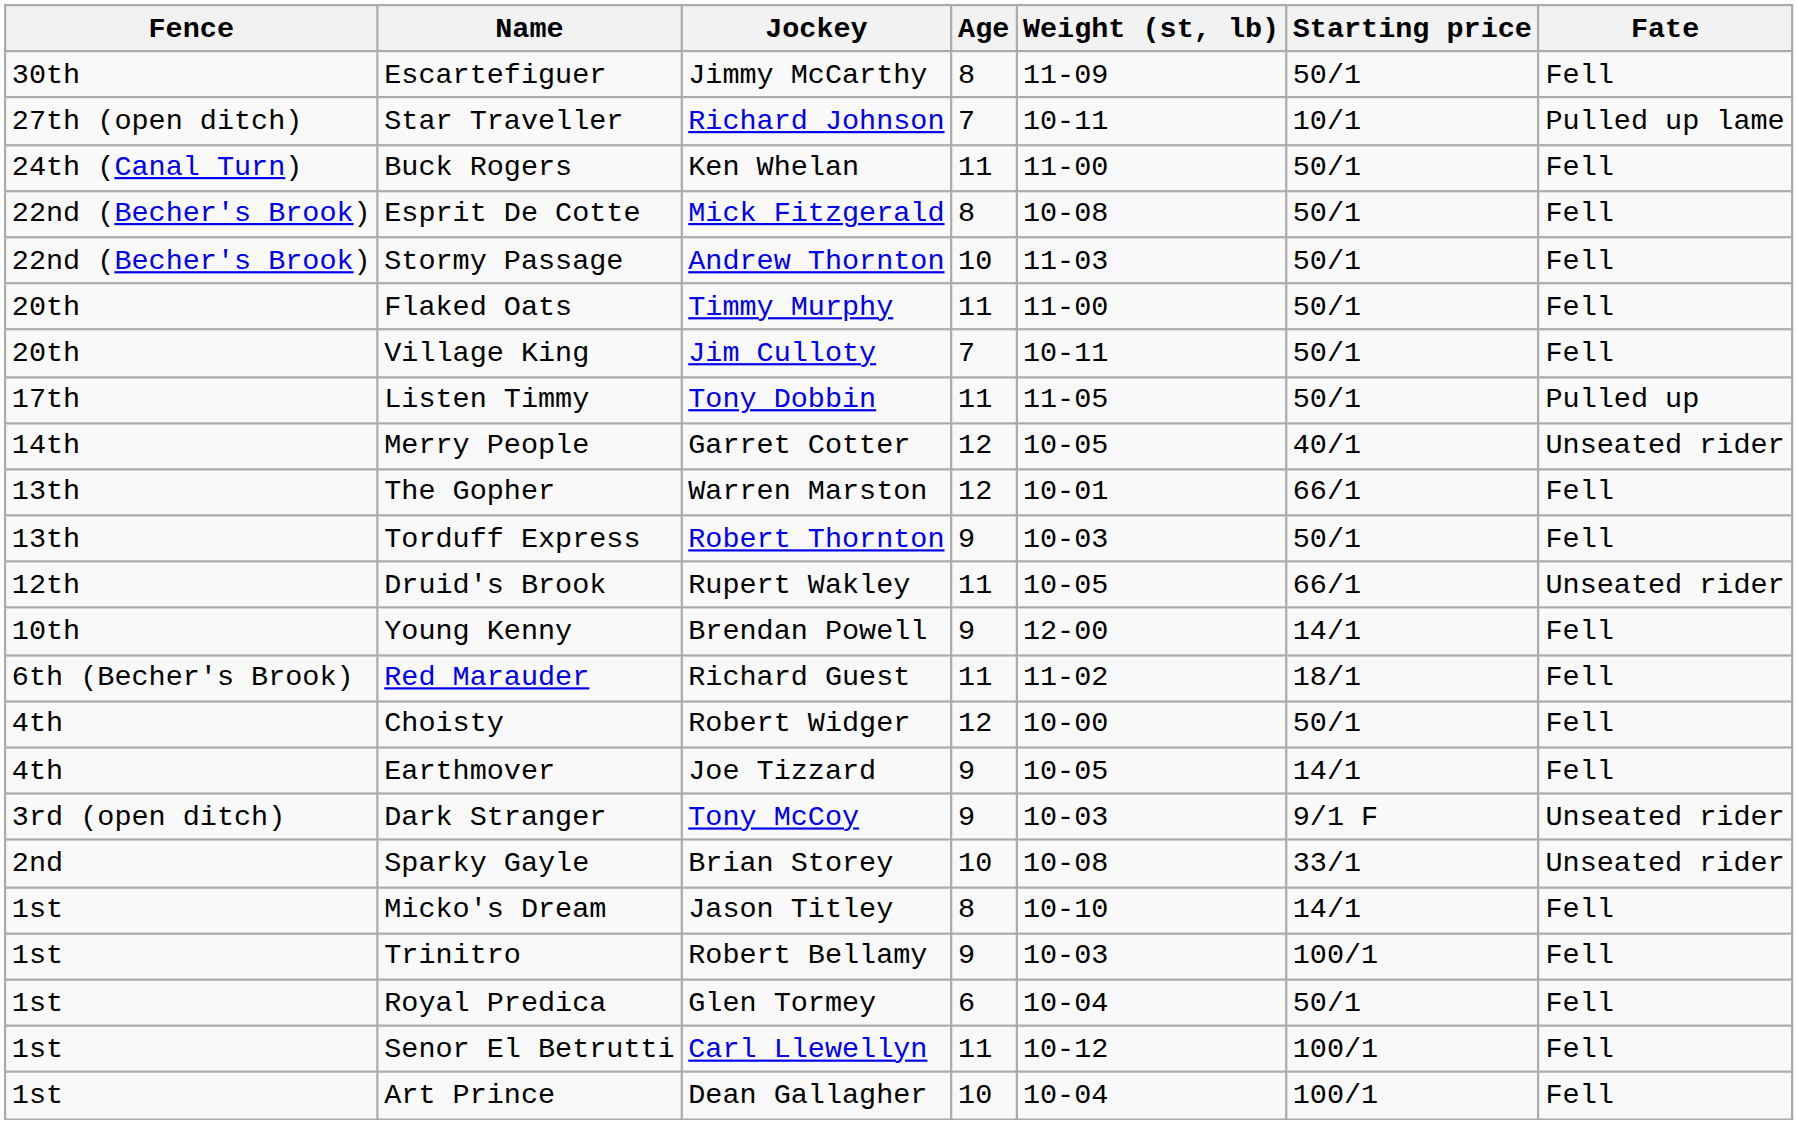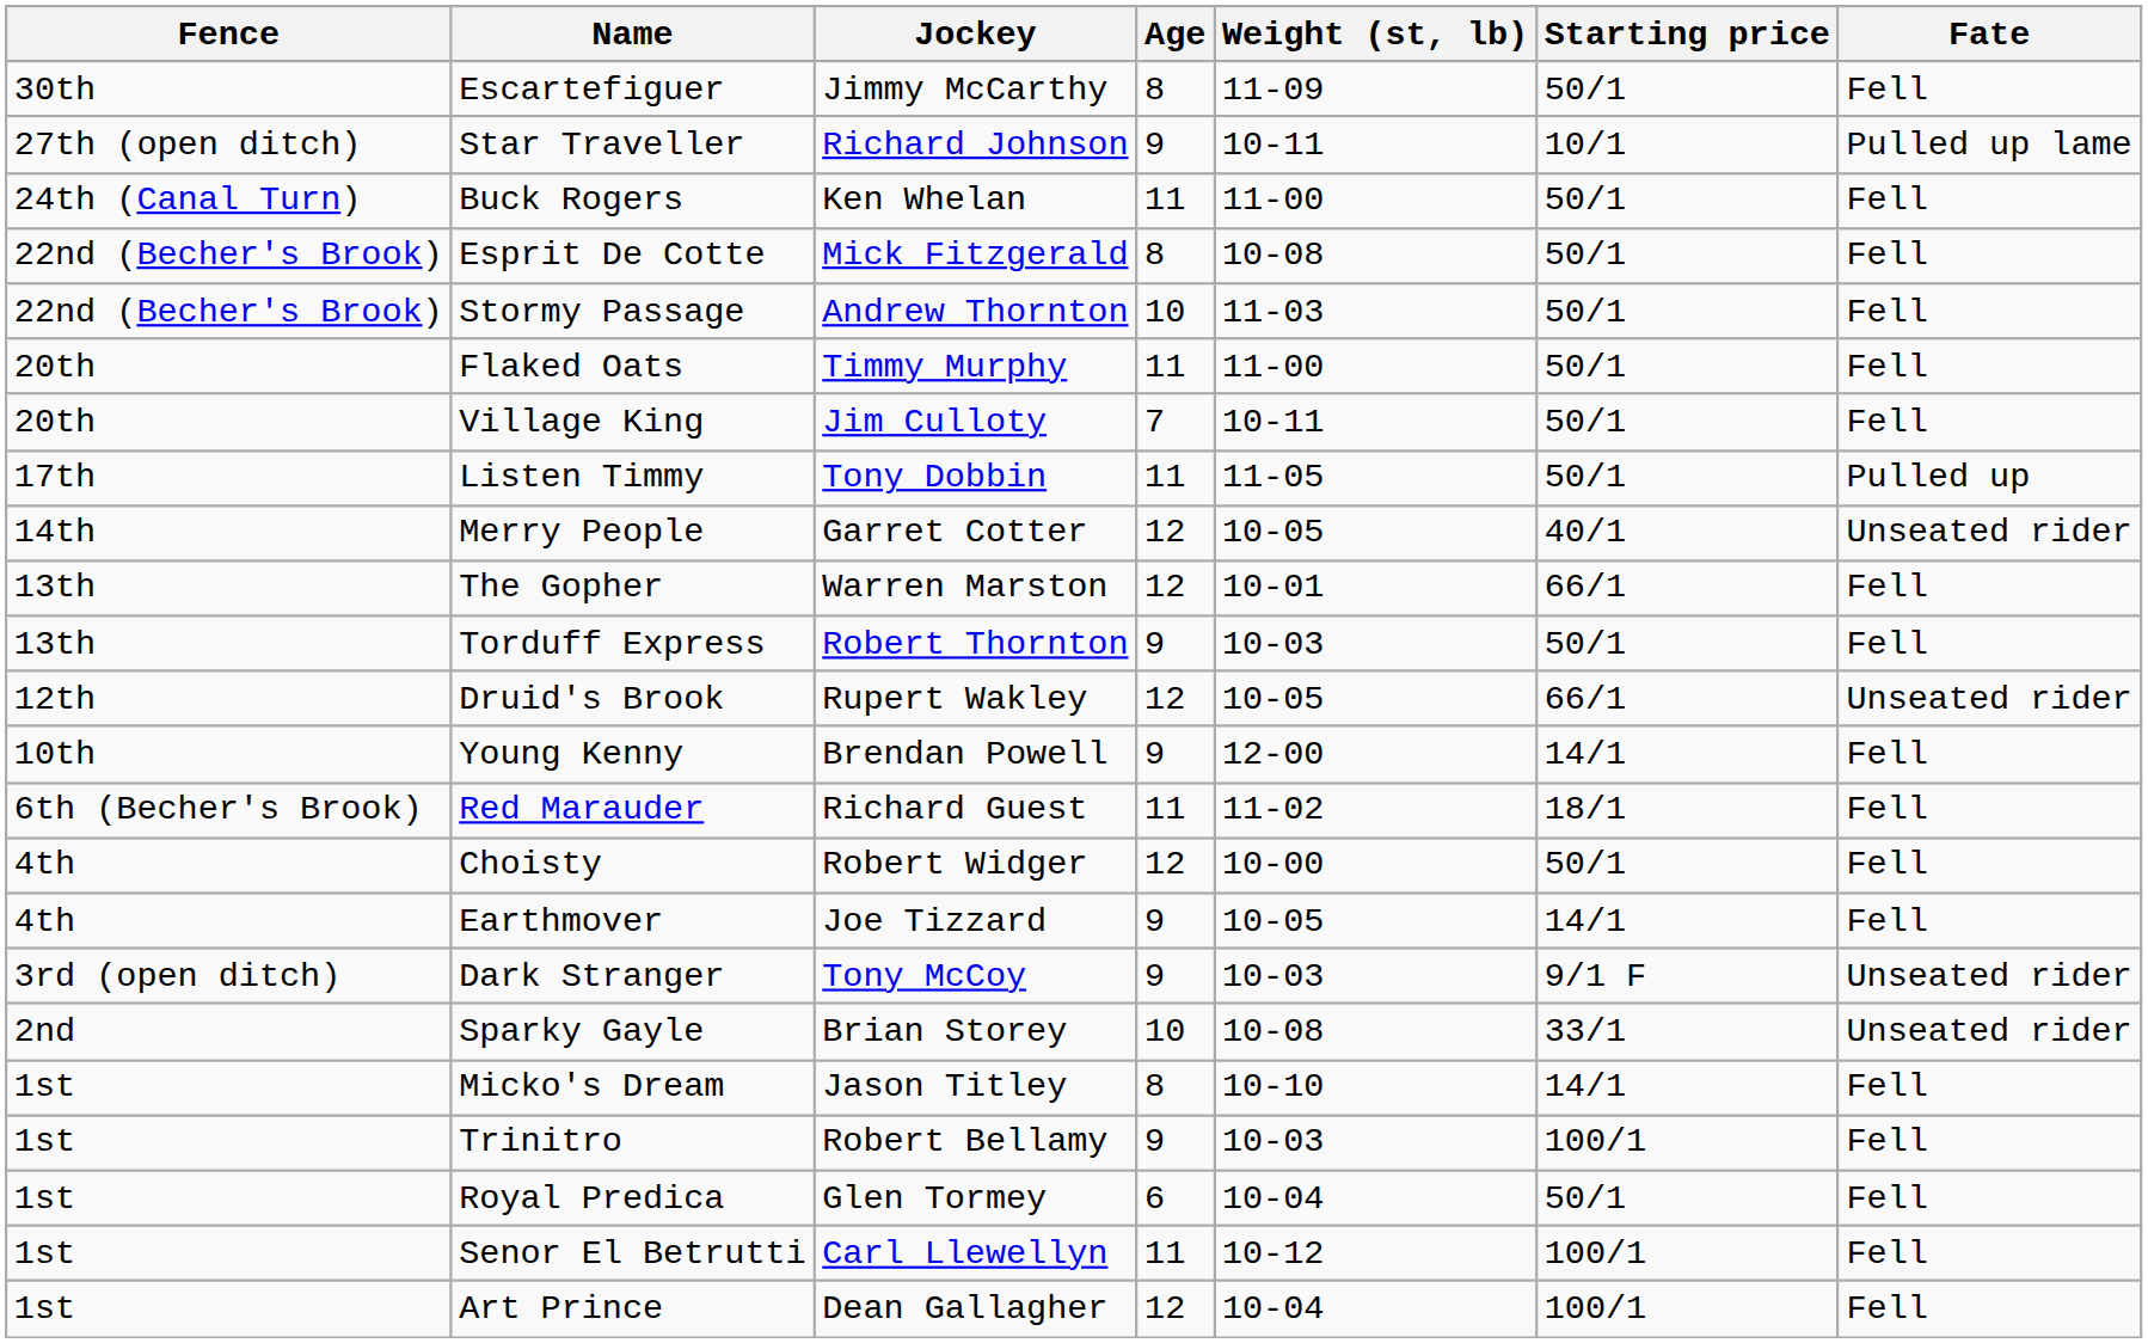Star Traveller | Age: 7 -> 9
Druid's Brook | Age: 11 -> 12
Art Prince | Age: 10 -> 12
